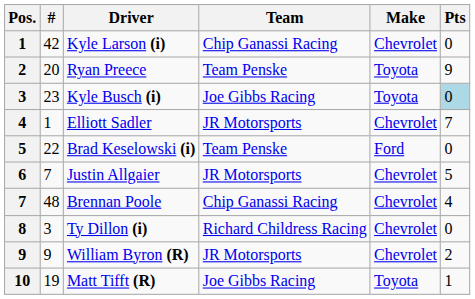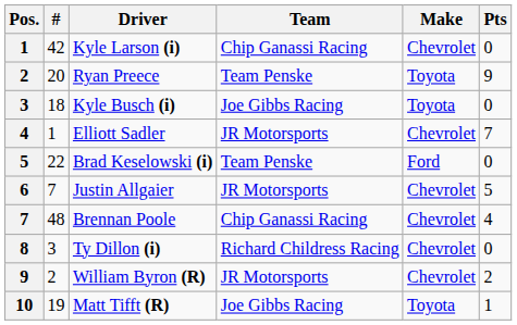Kyle Busch (i) | #: 23 -> 18
Kyle Busch (i) | Pts: lightblue background -> no background
William Byron (R) | #: 9 -> 2
